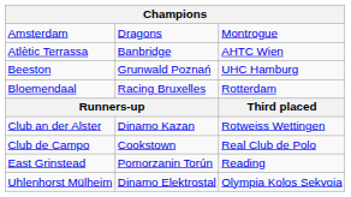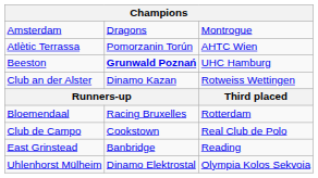Atlètic Terrassa | column 2: Banbridge -> Pomorzanin Torún
Beeston | column 2: normal -> bold
rows swapped: Club an der Alster <-> Bloemendaal
East Grinstead | column 2: Pomorzanin Torún -> Banbridge
